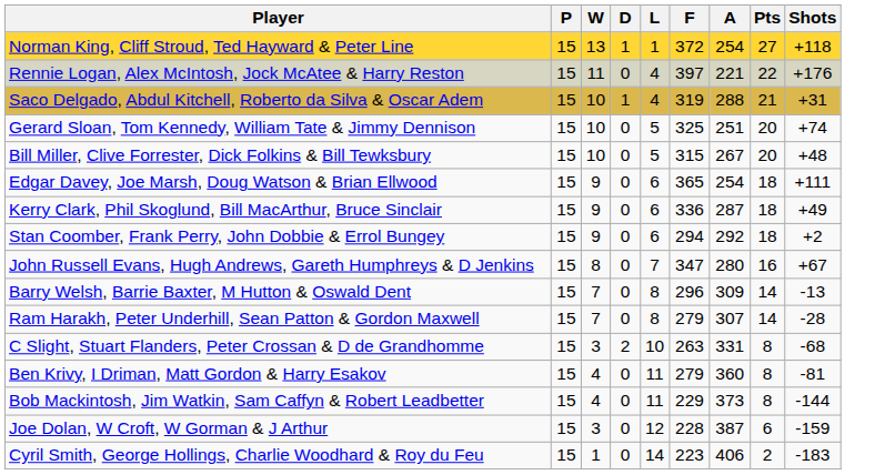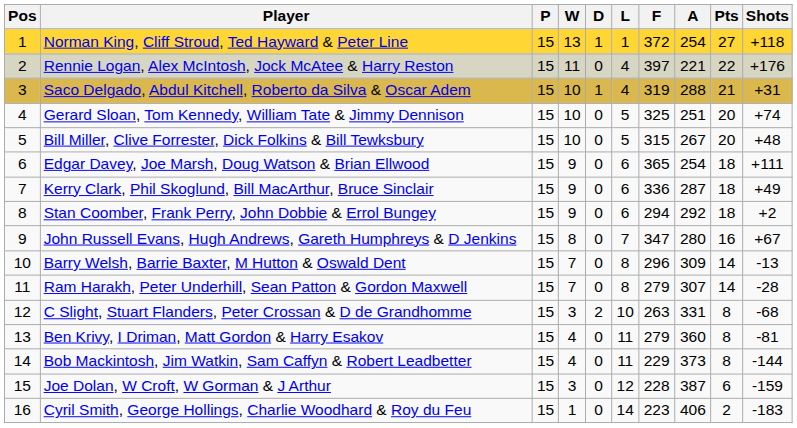+ column: Pos | 1 | 2 | 3 | 4 | 5 | 6 | 7 | 8 | 9 | 10 | 11 | 12 | 13 | 14 | 15 | 16
